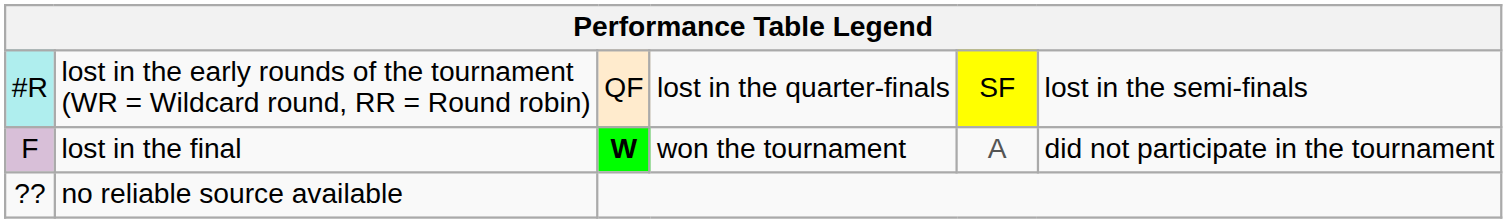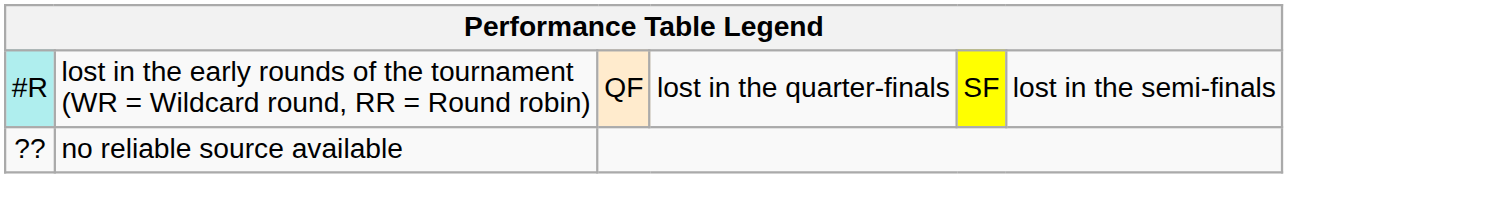- row: F | lost in the final | W | won the tournament | A | did not participate in the tournament
